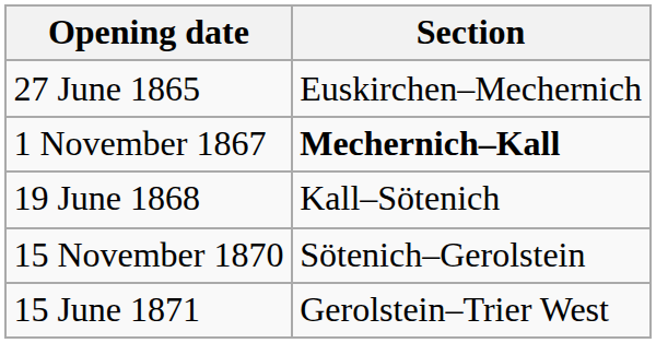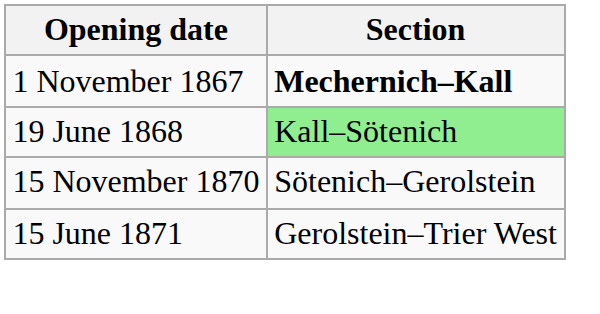- row: 27 June 1865 | Euskirchen–Mechernich
19 June 1868 | Section: no background -> lightgreen background
